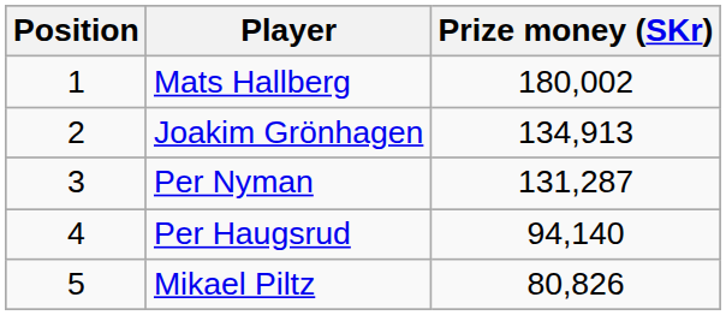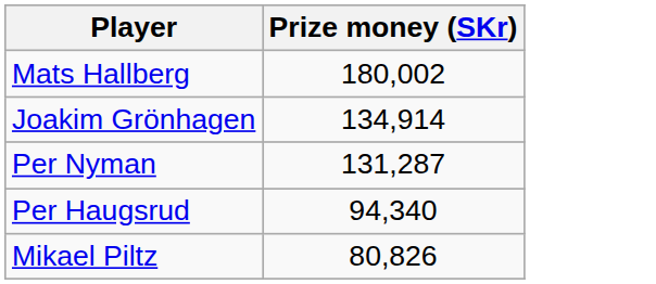- column: Position | 1 | 2 | 3 | 4 | 5
Joakim Grönhagen | Prize money (SKr): 134,913 -> 134,914
Per Haugsrud | Prize money (SKr): 94,140 -> 94,340
